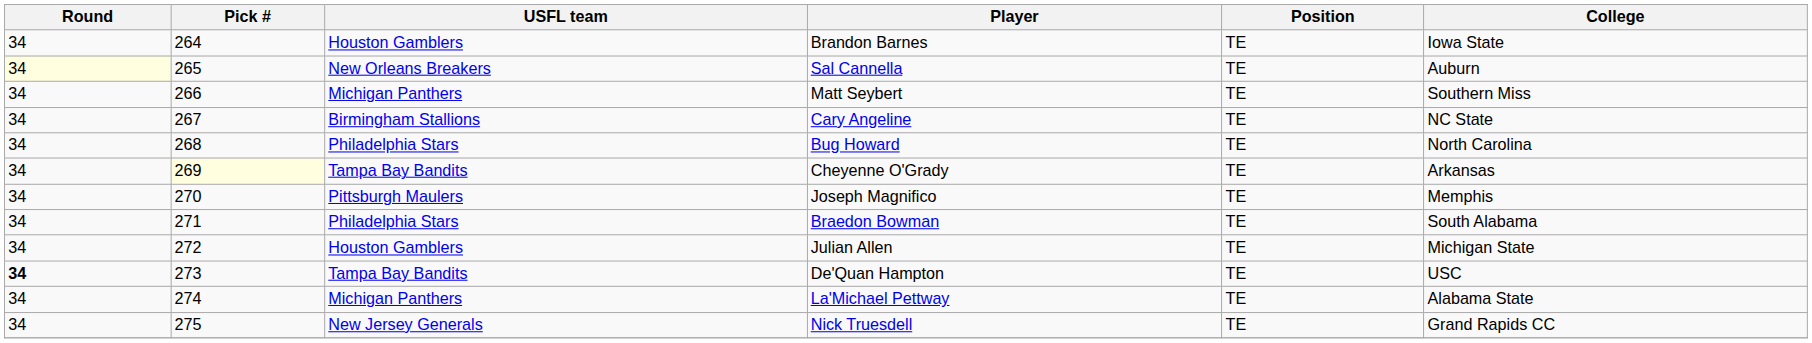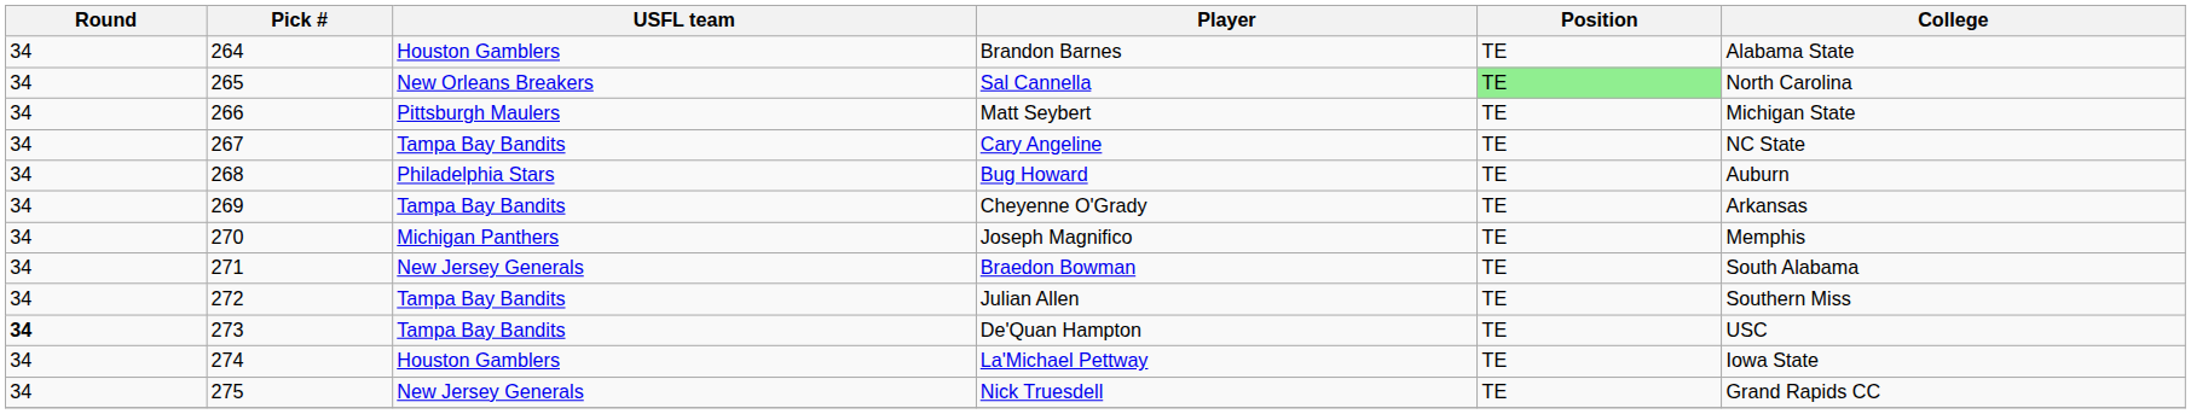Brandon Barnes | College: Iowa State -> Alabama State
Sal Cannella | Round: lightyellow background -> no background
Sal Cannella | Position: no background -> lightgreen background
Sal Cannella | College: Auburn -> North Carolina
Matt Seybert | USFL team: Michigan Panthers -> Pittsburgh Maulers
Matt Seybert | College: Southern Miss -> Michigan State
Cary Angeline | USFL team: Birmingham Stallions -> Tampa Bay Bandits
Bug Howard | College: North Carolina -> Auburn
Cheyenne O'Grady | Pick #: lightyellow background -> no background
Joseph Magnifico | USFL team: Pittsburgh Maulers -> Michigan Panthers
Braedon Bowman | USFL team: Philadelphia Stars -> New Jersey Generals
Julian Allen | USFL team: Houston Gamblers -> Tampa Bay Bandits
Julian Allen | College: Michigan State -> Southern Miss
La'Michael Pettway | USFL team: Michigan Panthers -> Houston Gamblers
La'Michael Pettway | College: Alabama State -> Iowa State
